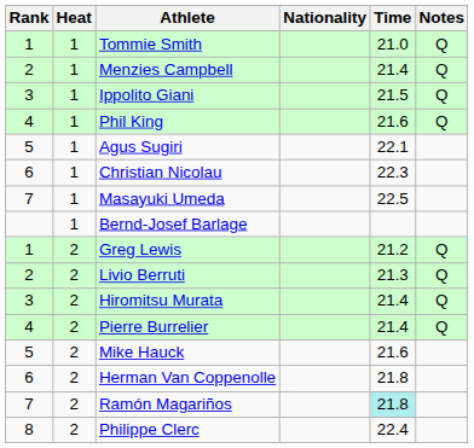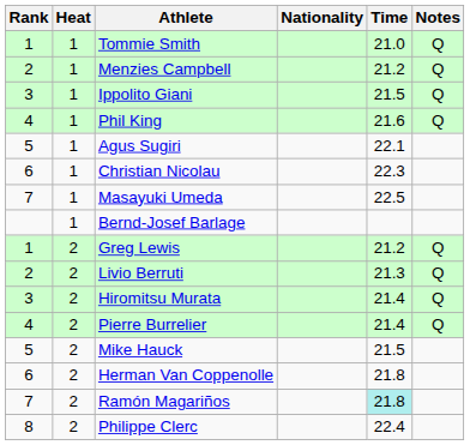Menzies Campbell | Time: 21.4 -> 21.2
Mike Hauck | Time: 21.6 -> 21.5
